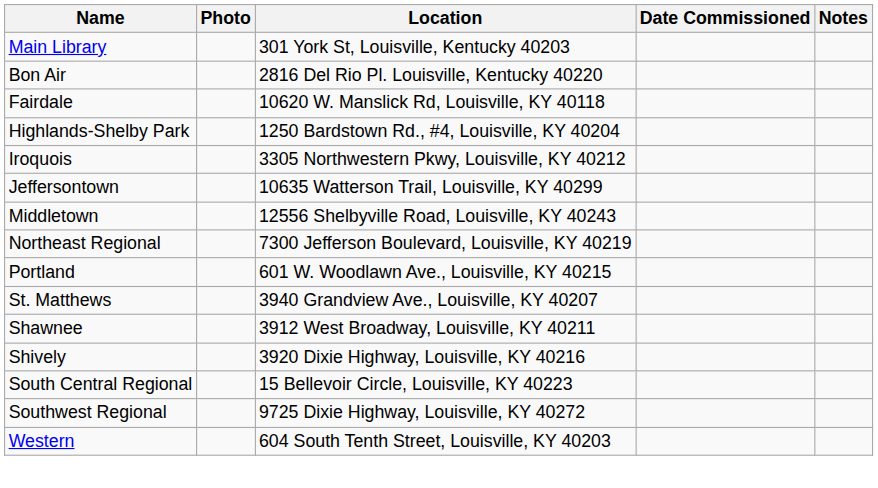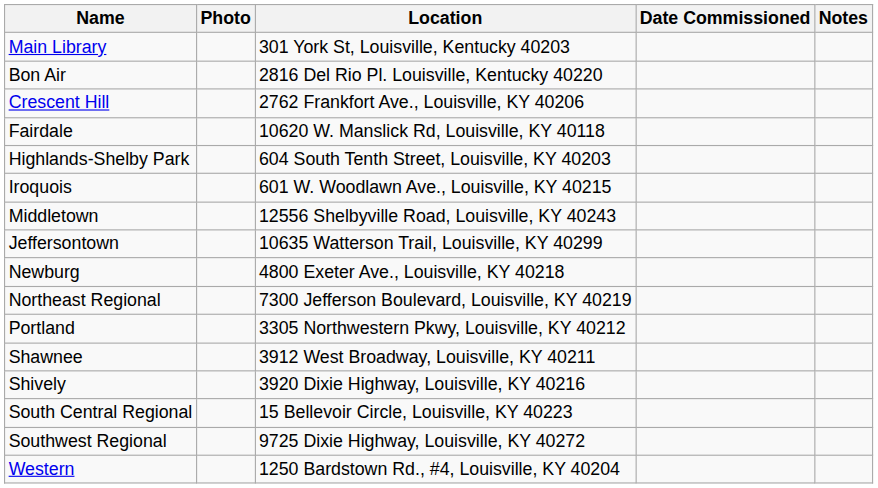+ row: Crescent Hill | 2762 Frankfort Ave., Louisville, KY 40206
Highlands-Shelby Park | Location: 1250 Bardstown Rd., #4, Louisville, KY 40204 -> 604 South Tenth Street, Louisville, KY 40203
Iroquois | Location: 3305 Northwestern Pkwy, Louisville, KY 40212 -> 601 W. Woodlawn Ave., Louisville, KY 40215
rows swapped: Jeffersontown <-> Middletown
+ row: Newburg | 4800 Exeter Ave., Louisville, KY 40218
Portland | Location: 601 W. Woodlawn Ave., Louisville, KY 40215 -> 3305 Northwestern Pkwy, Louisville, KY 40212
- row: St. Matthews | 3940 Grandview Ave., Louisville, KY 40207
Western | Location: 604 South Tenth Street, Louisville, KY 40203 -> 1250 Bardstown Rd., #4, Louisville, KY 40204
